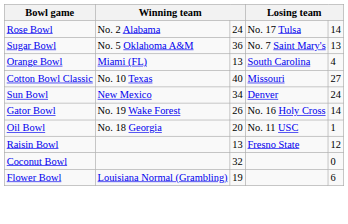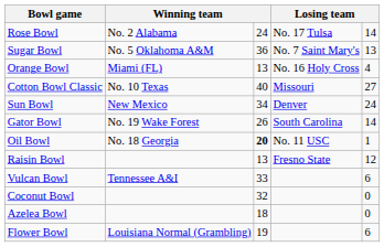Orange Bowl | column 4: South Carolina -> No. 16 Holy Cross
Gator Bowl | column 4: No. 16 Holy Cross -> South Carolina
Oil Bowl | column 3: normal -> bold
+ row: Vulcan Bowl | Tennessee A&I | 33 | 6
+ row: Azelea Bowl | 18 | 0
